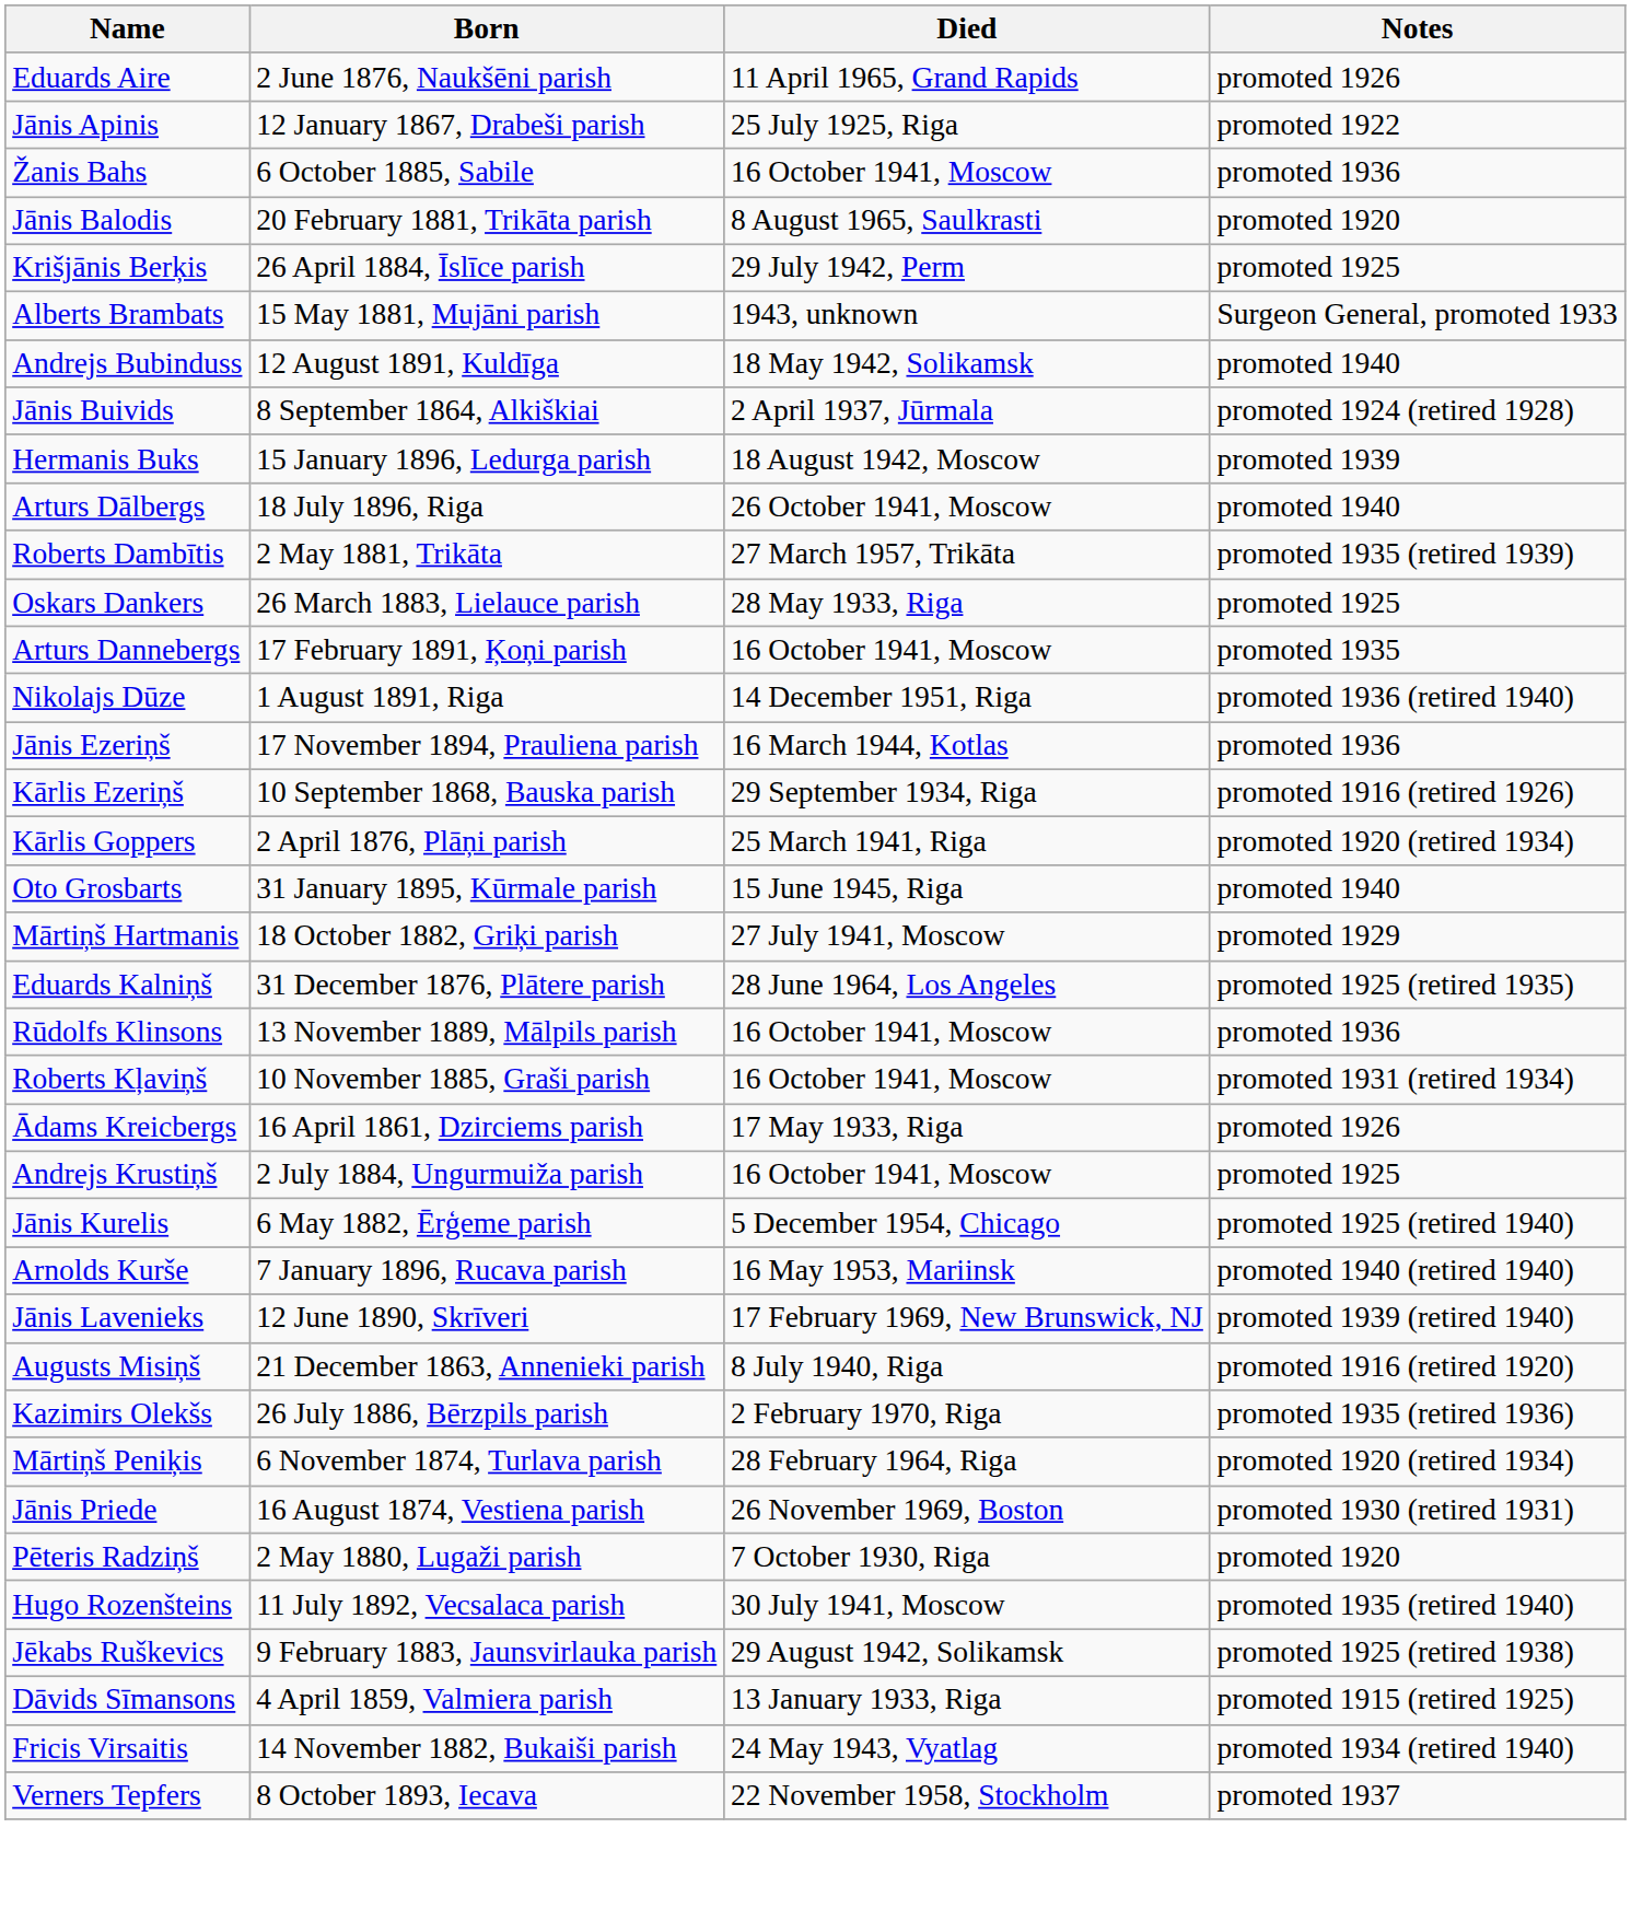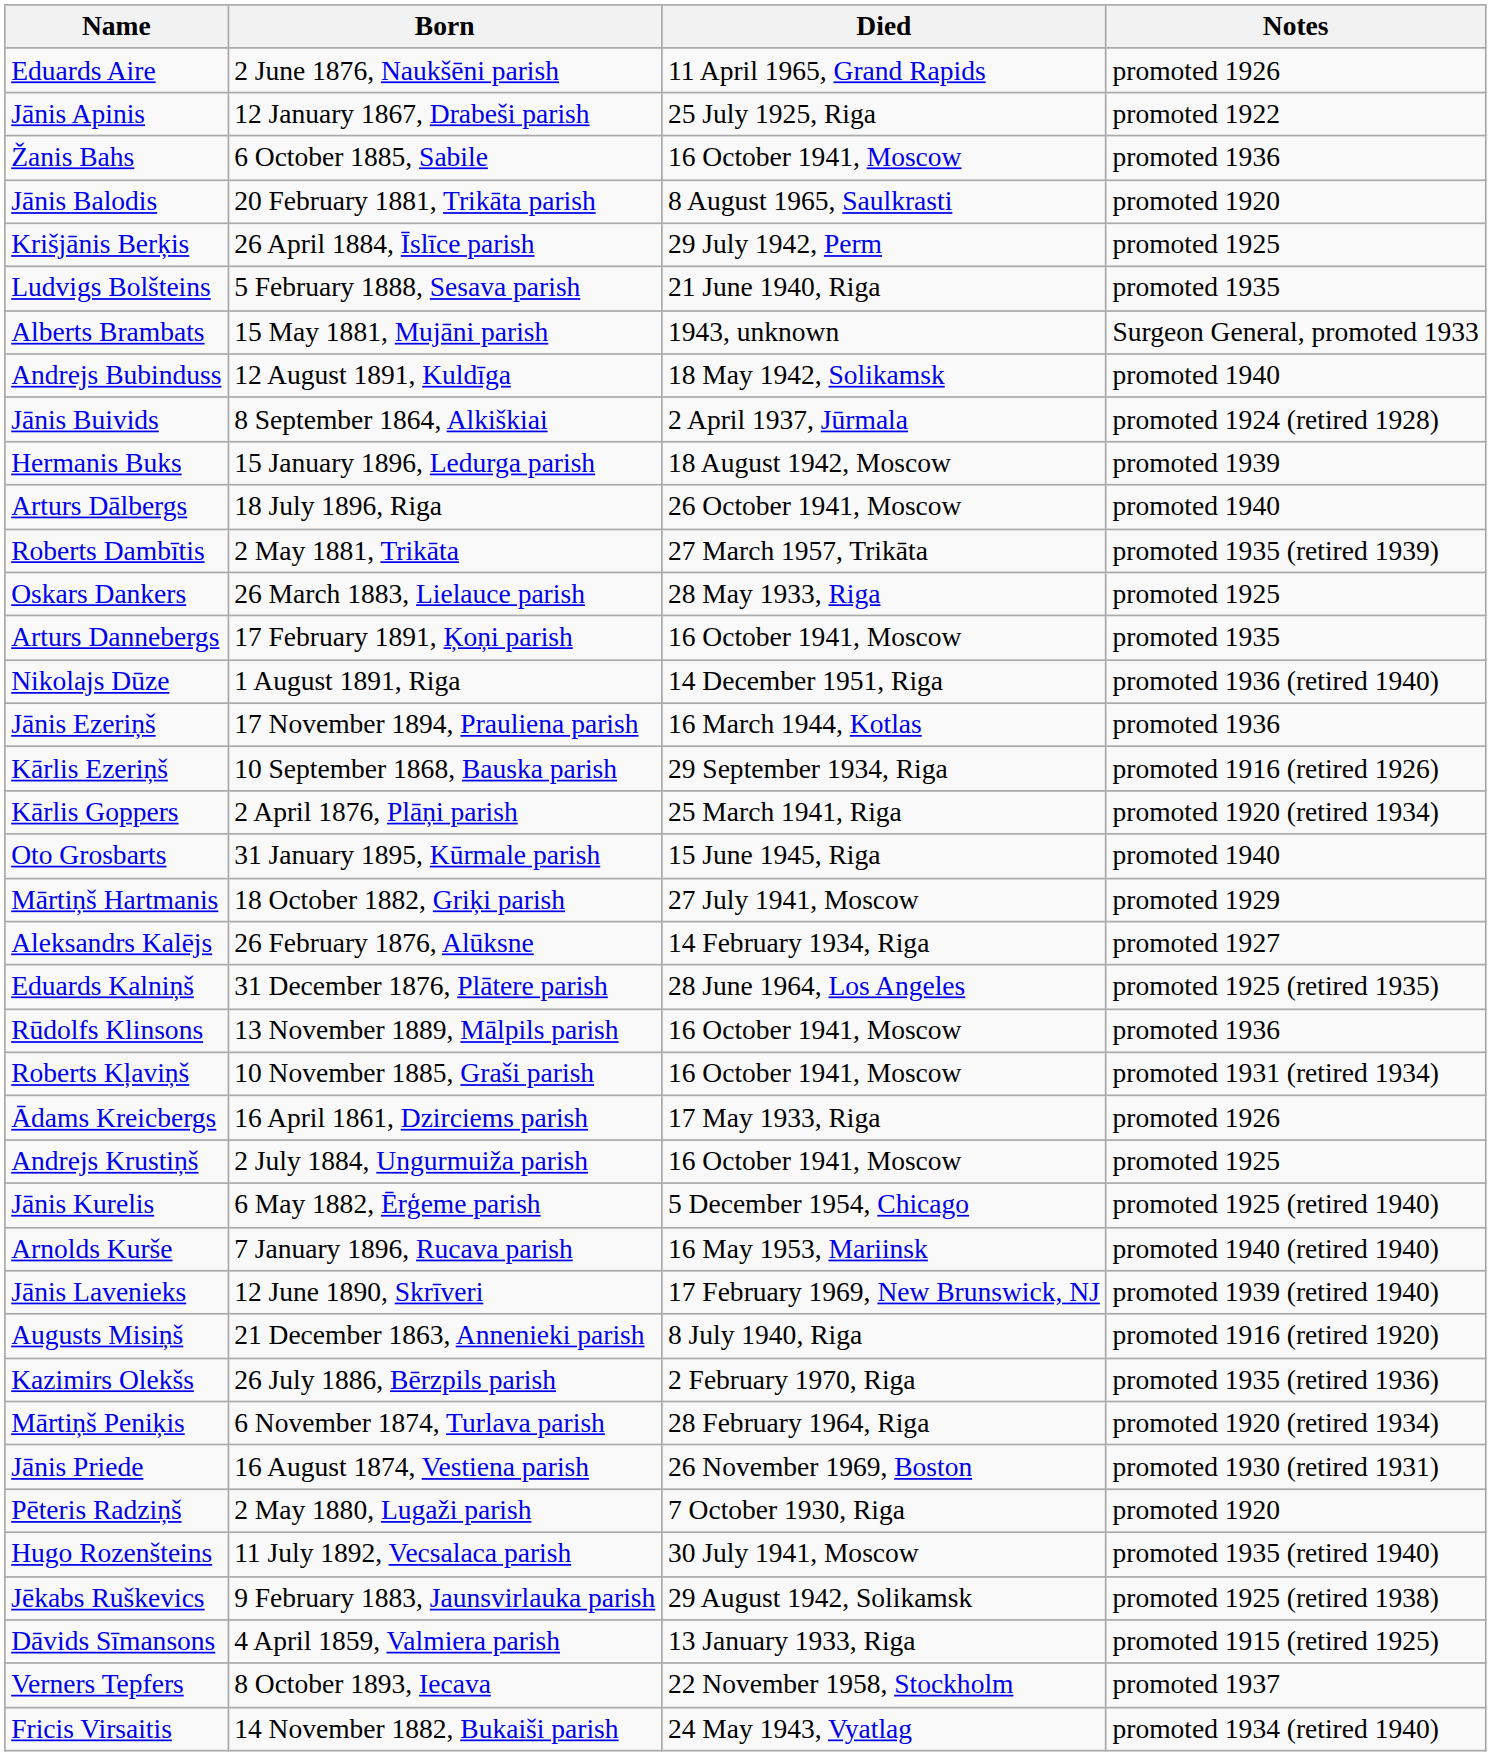+ row: Ludvigs Bolšteins | 5 February 1888, Sesava parish | 21 June 1940, Riga | promoted 1935
+ row: Aleksandrs Kalējs | 26 February 1876, Alūksne | 14 February 1934, Riga | promoted 1927
rows swapped: Verners Tepfers <-> Fricis Virsaitis
